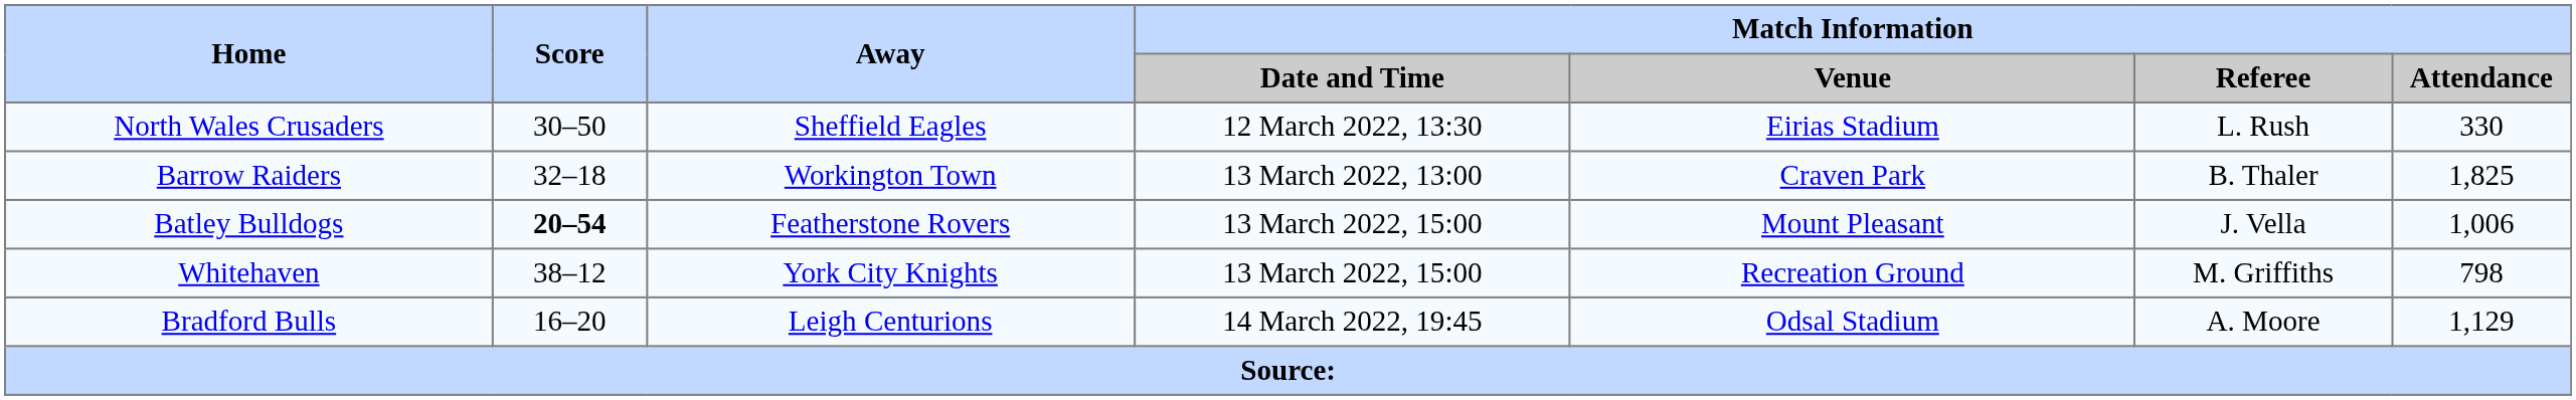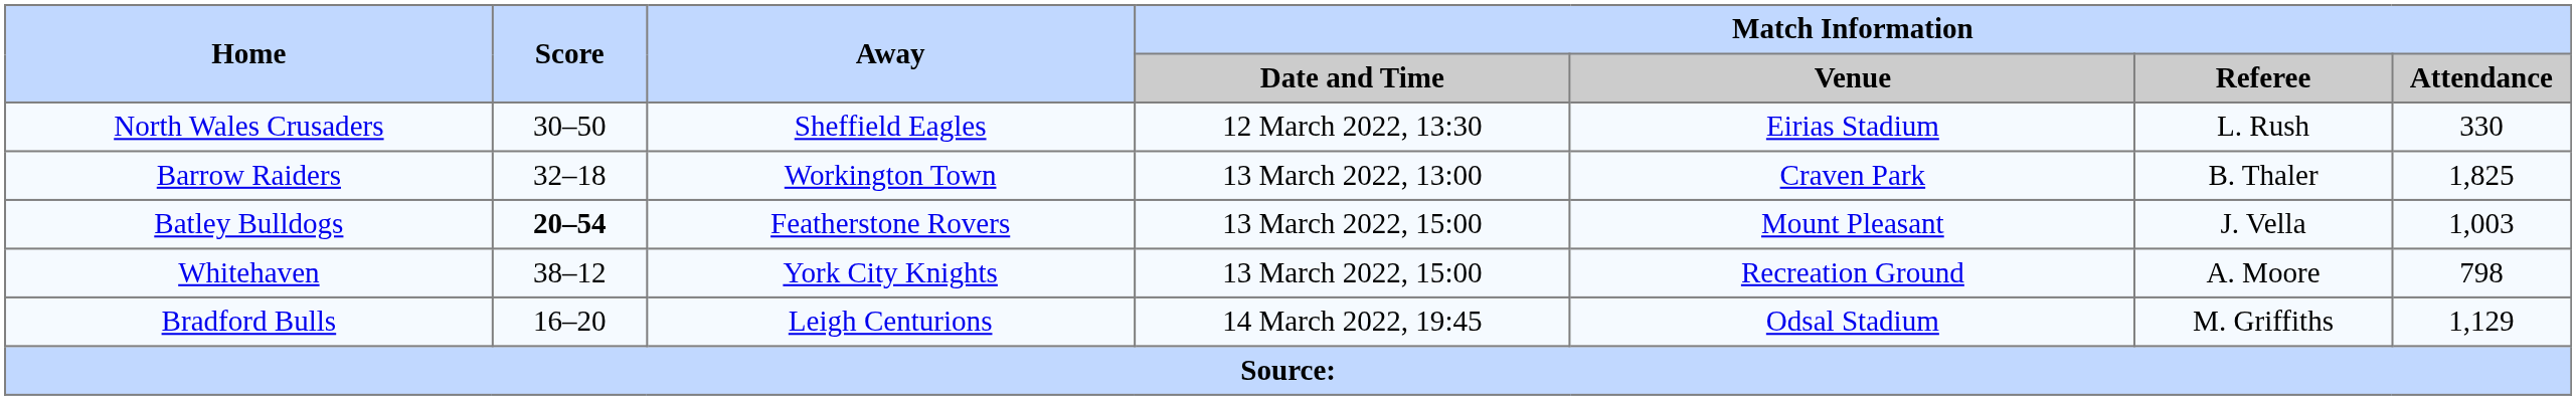Batley Bulldogs | Match Information / Attendance: 1,006 -> 1,003
Whitehaven | Match Information / Referee: M. Griffiths -> A. Moore
Bradford Bulls | Match Information / Referee: A. Moore -> M. Griffiths
